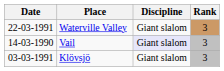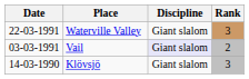Vail | Date: 14-03-1990 -> 03-03-1991
Vail | Rank: 3 -> 2
Klövsjö | Date: 03-03-1991 -> 14-03-1990
